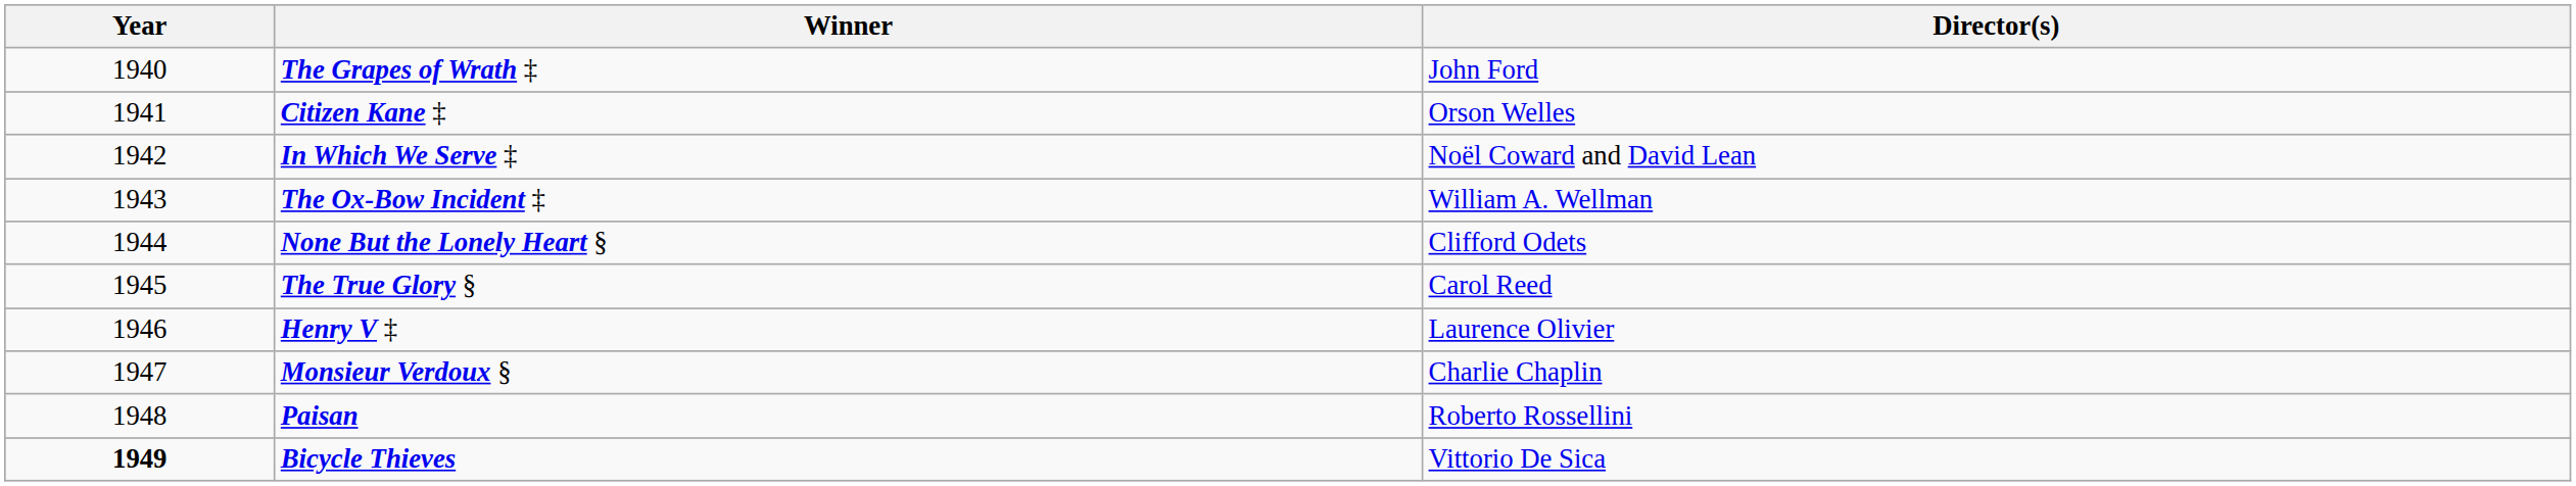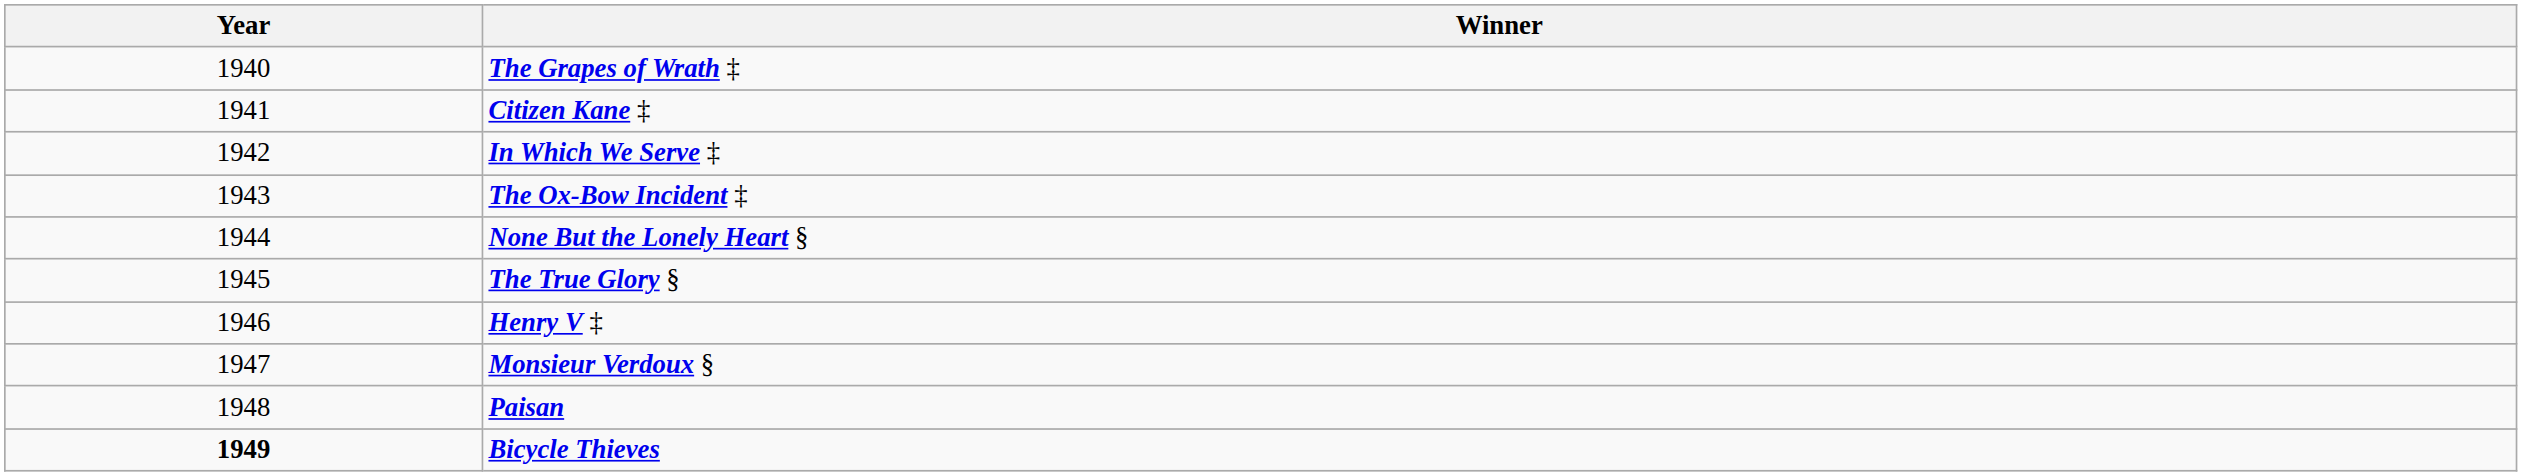- column: Director(s) | John Ford | Orson Welles | Noël Coward and David Lean | William A. Wellman | Clifford Odets | Carol Reed | Laurence Olivier | Charlie Chaplin | Roberto Rossellini | Vittorio De Sica
